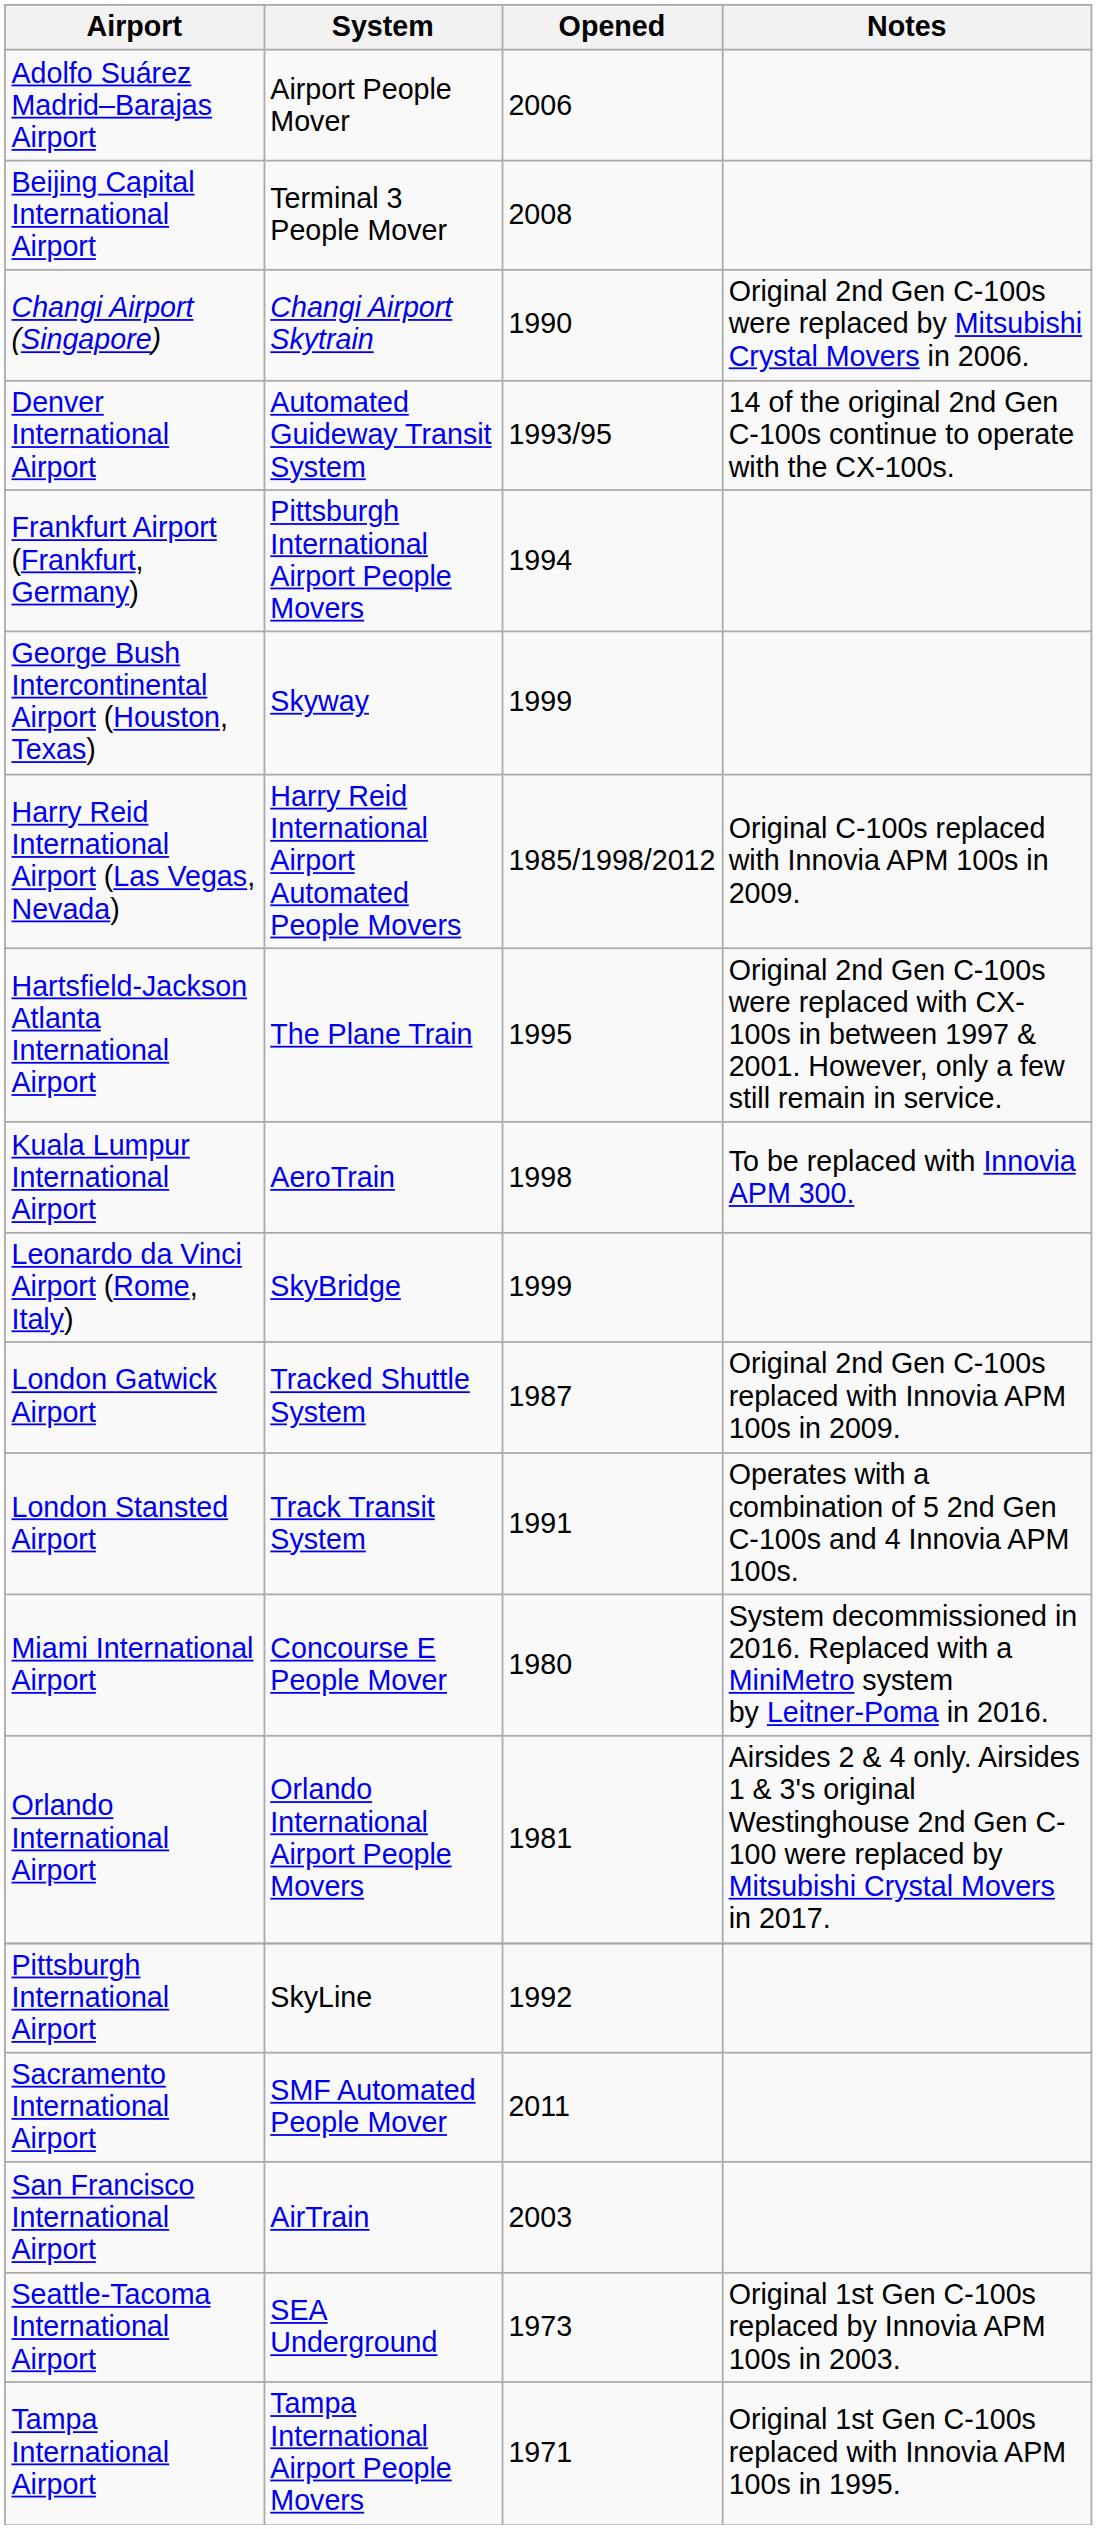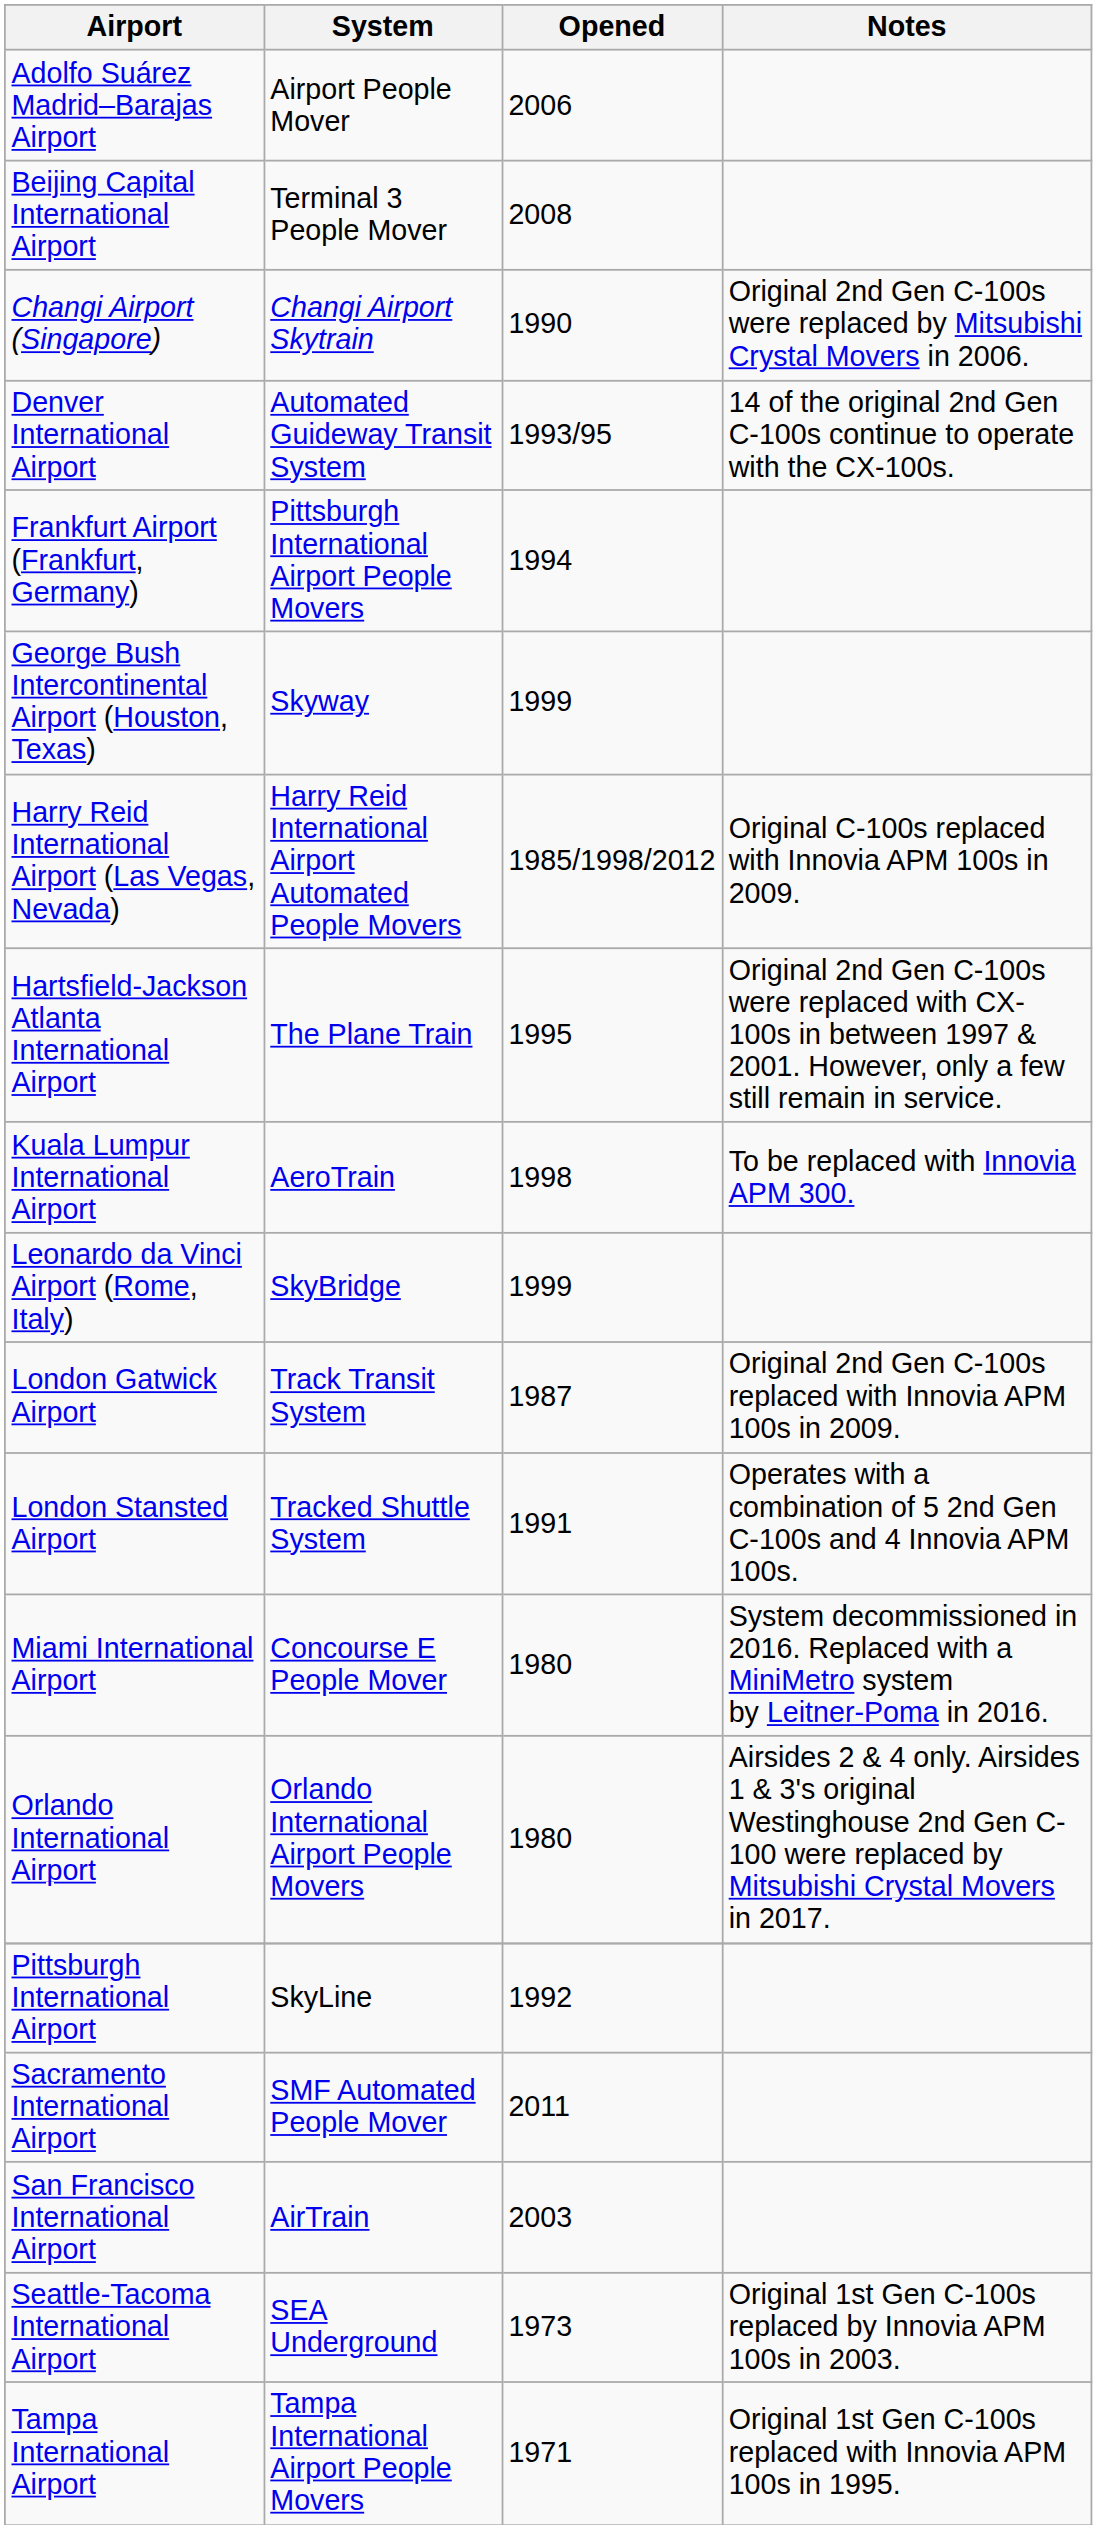London Gatwick Airport | System: Tracked Shuttle System -> Track Transit System
London Stansted Airport | System: Track Transit System -> Tracked Shuttle System
Orlando International Airport | Opened: 1981 -> 1980
